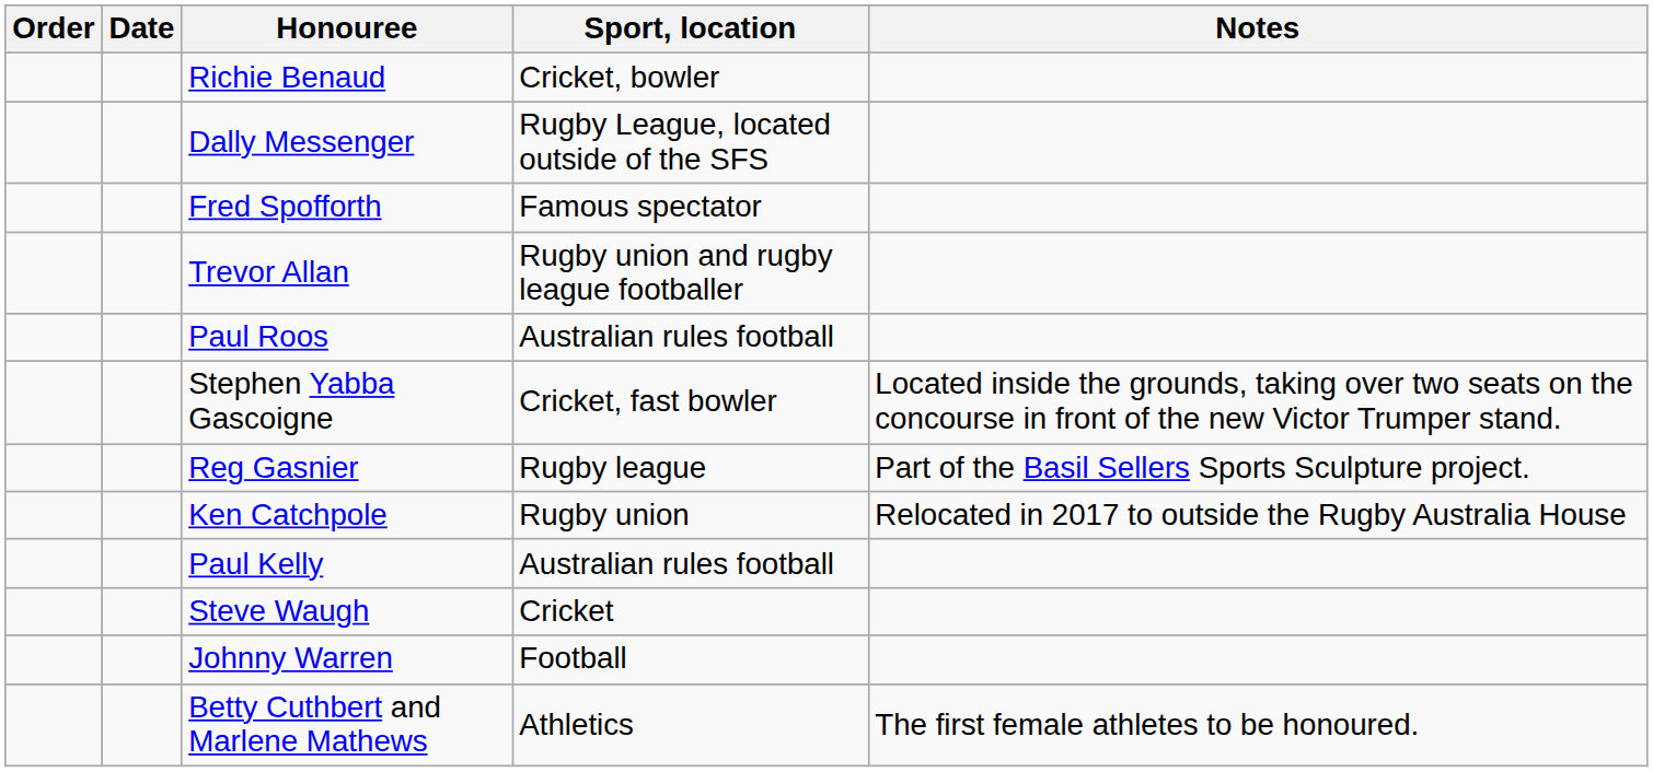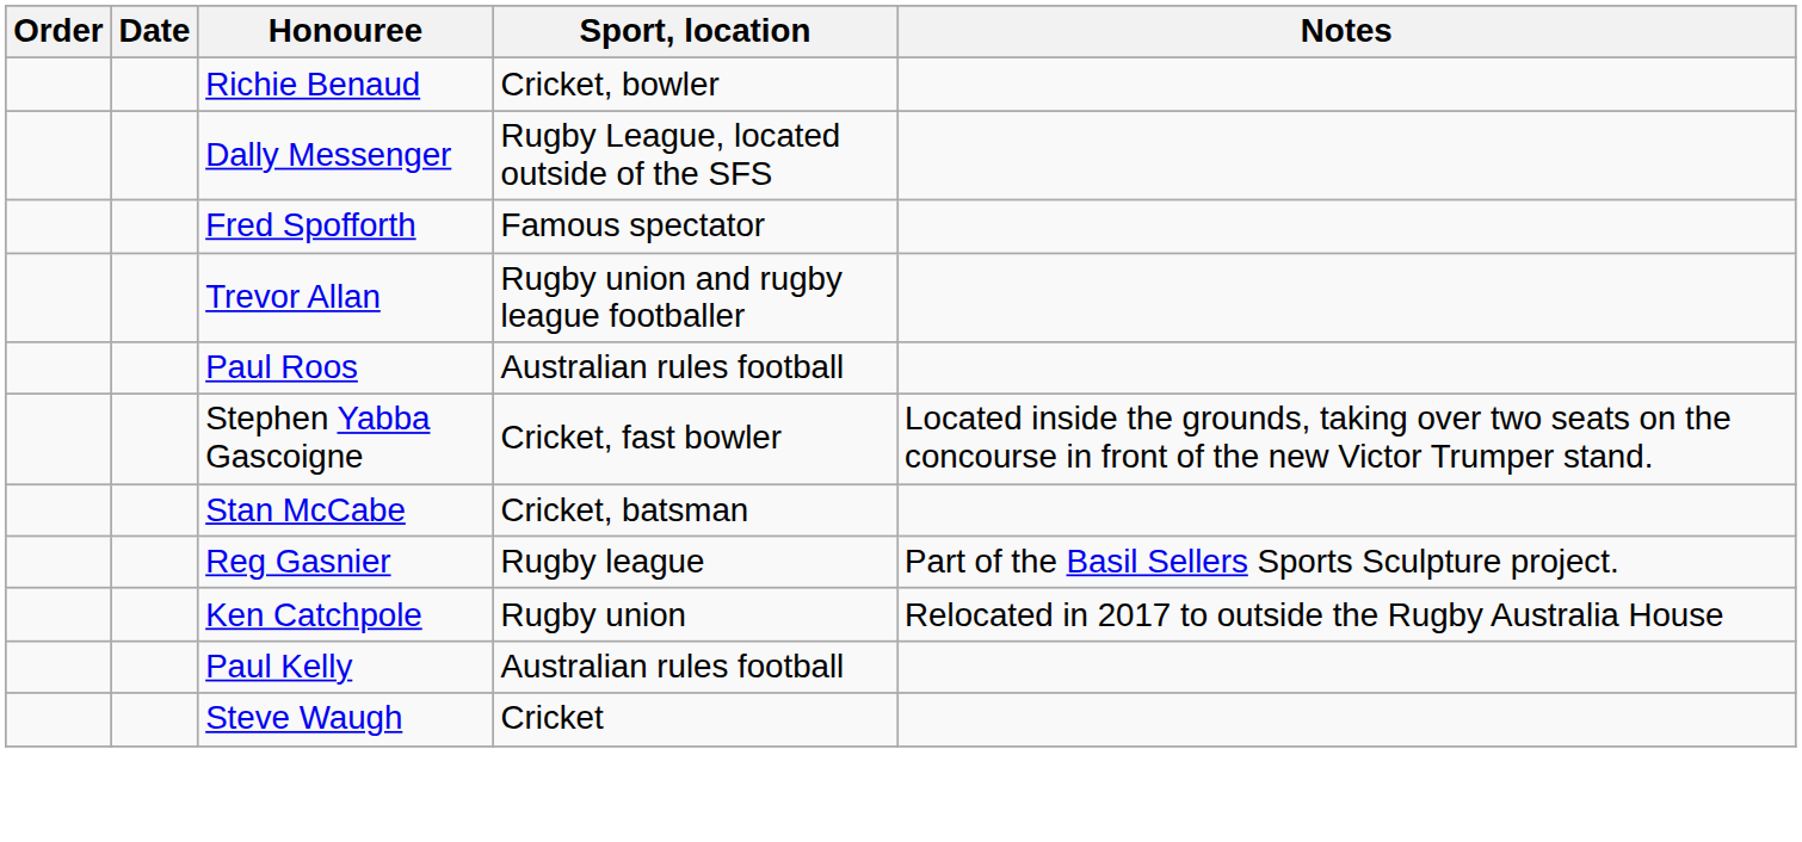+ row: Stan McCabe | Cricket, batsman
- row: Johnny Warren | Football
- row: Betty Cuthbert and Marlene Mathews | Athletics | The first female athletes to be honoured.
